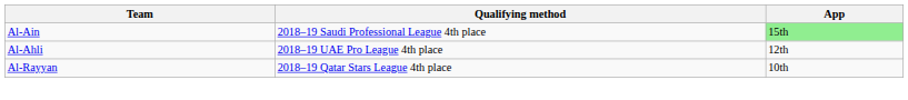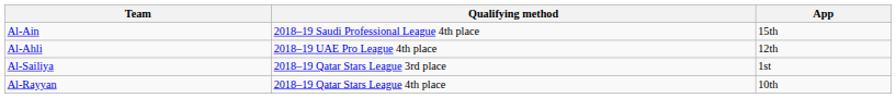Al-Ain | App: lightgreen background -> no background
+ row: Al-Sailiya | 2018–19 Qatar Stars League 3rd place | 1st
